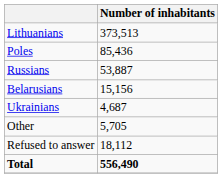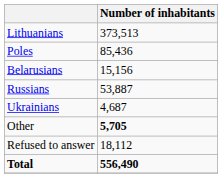rows swapped: Russians <-> Belarusians
Other | Number of inhabitants: normal -> bold
